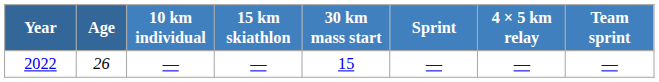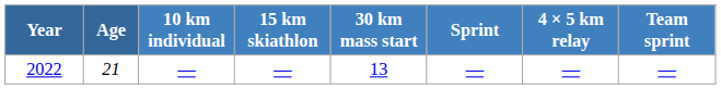2022 | Age: 26 -> 21
2022 | 30 km mass start: 15 -> 13
